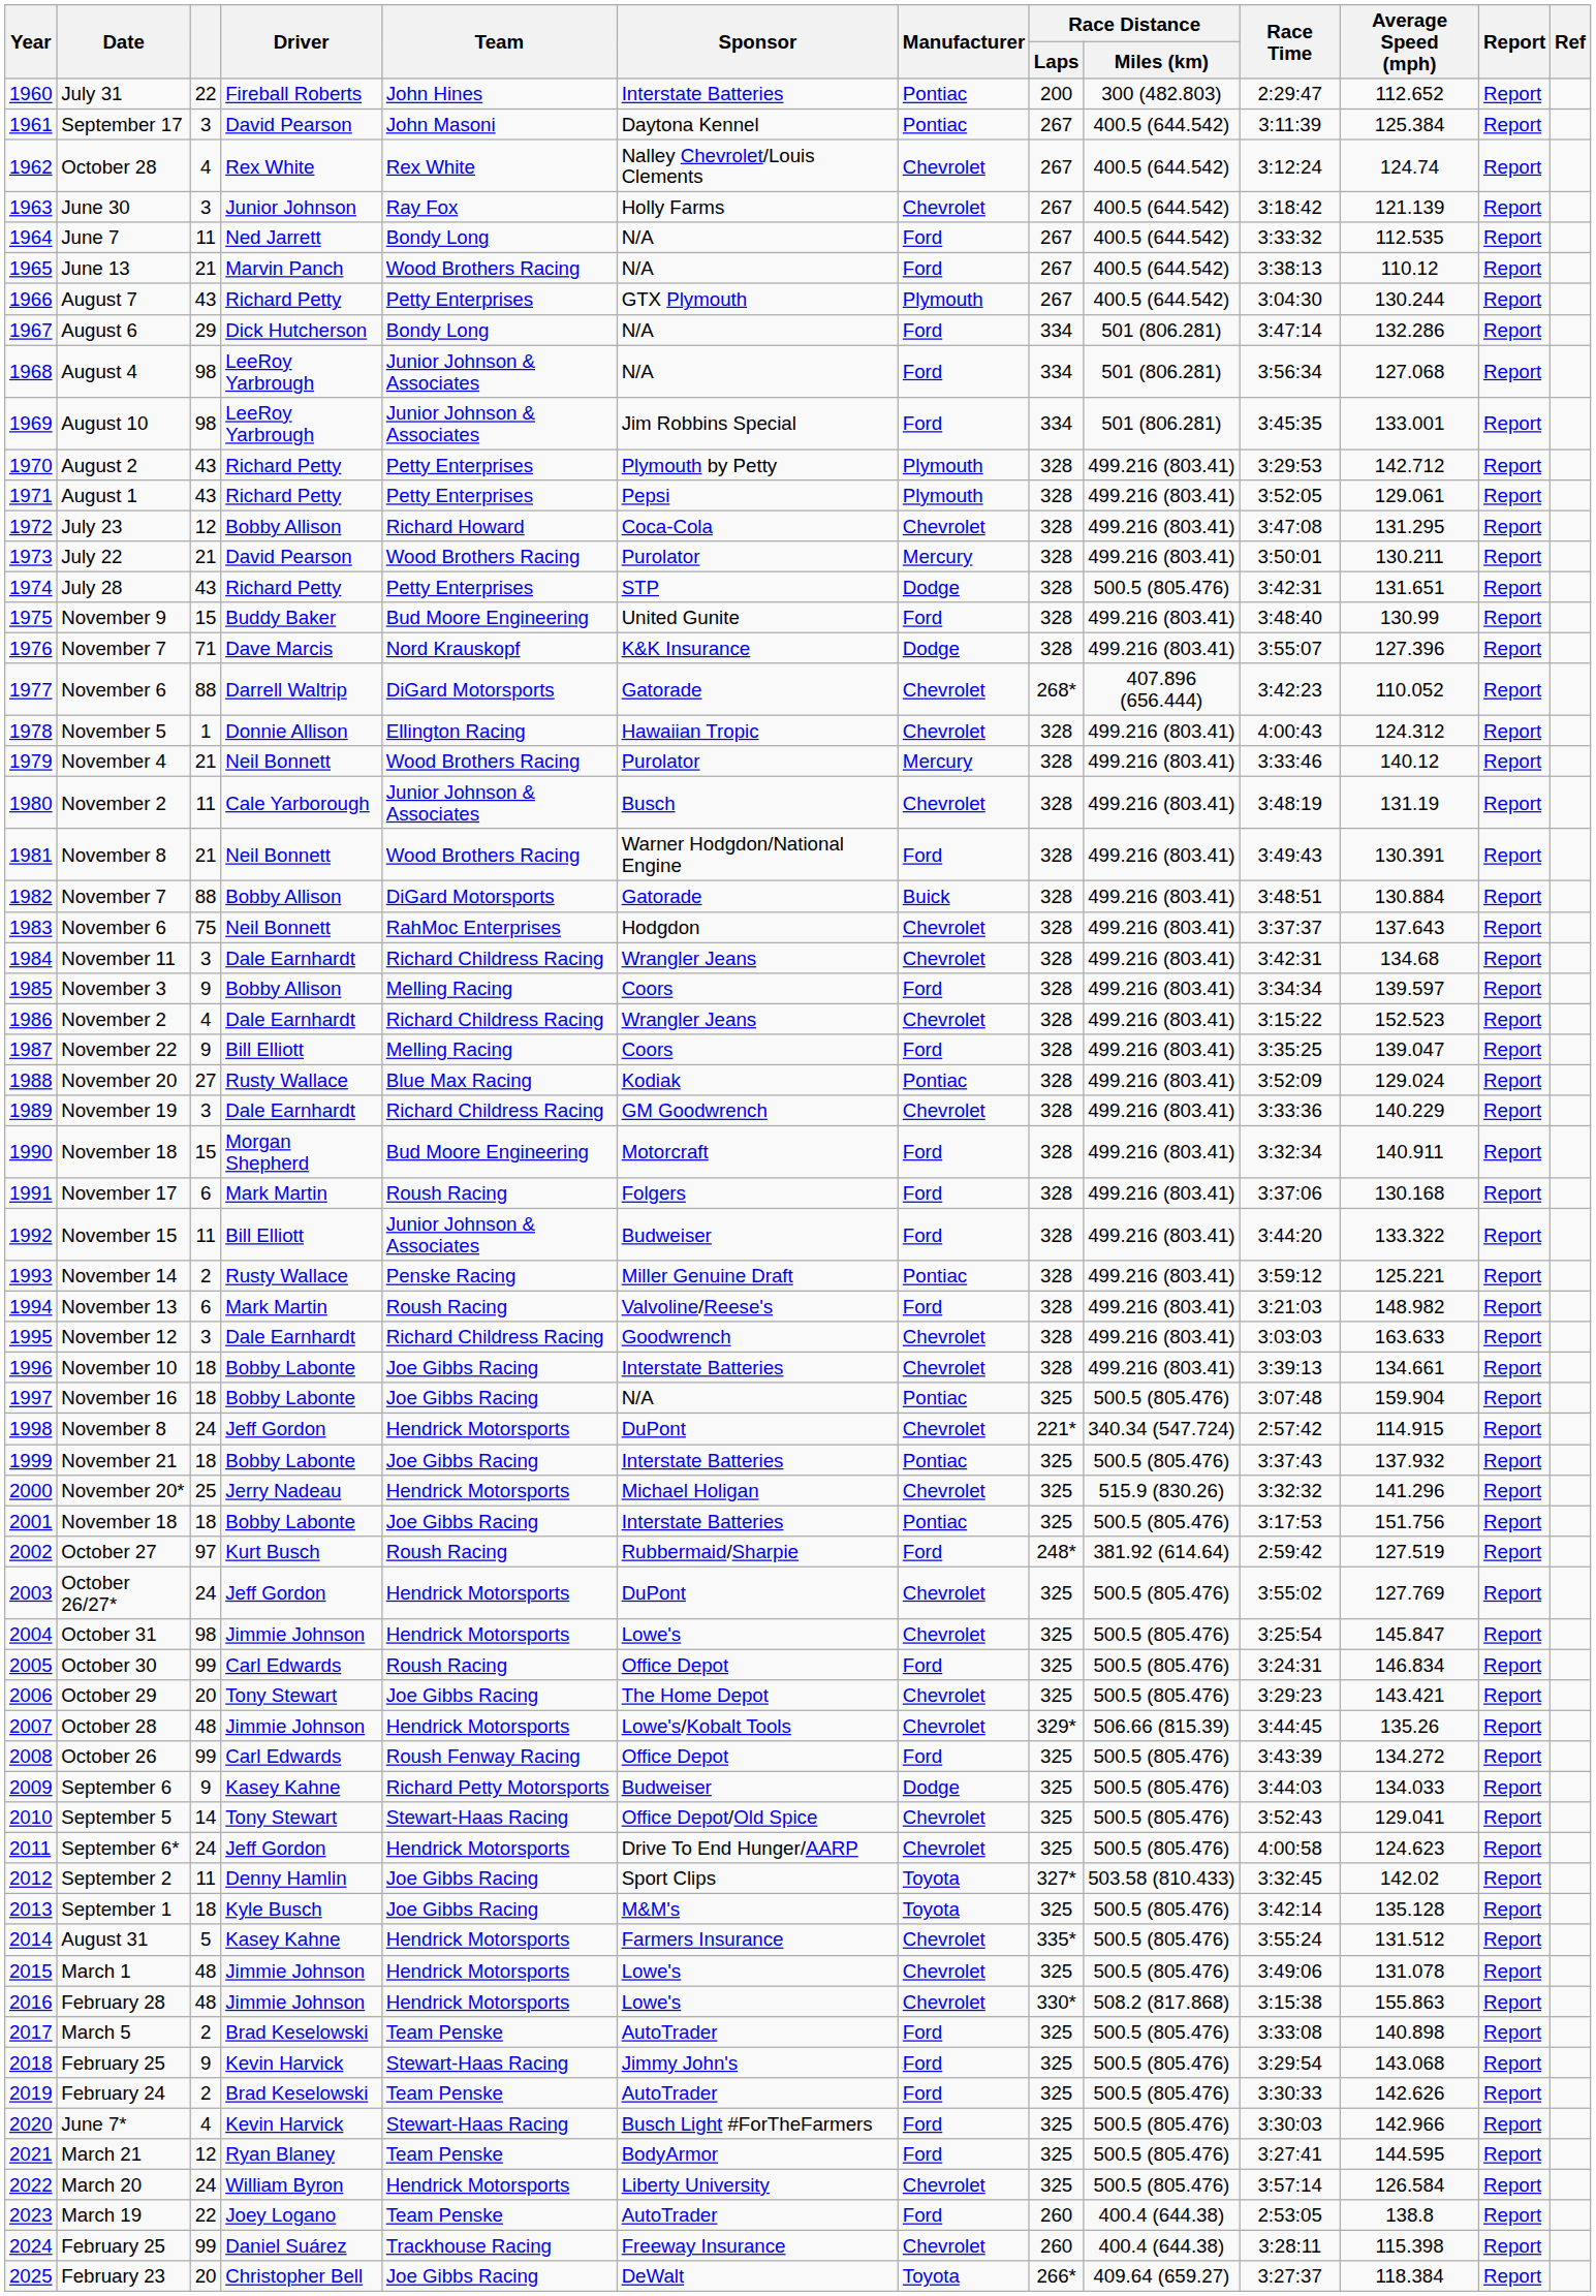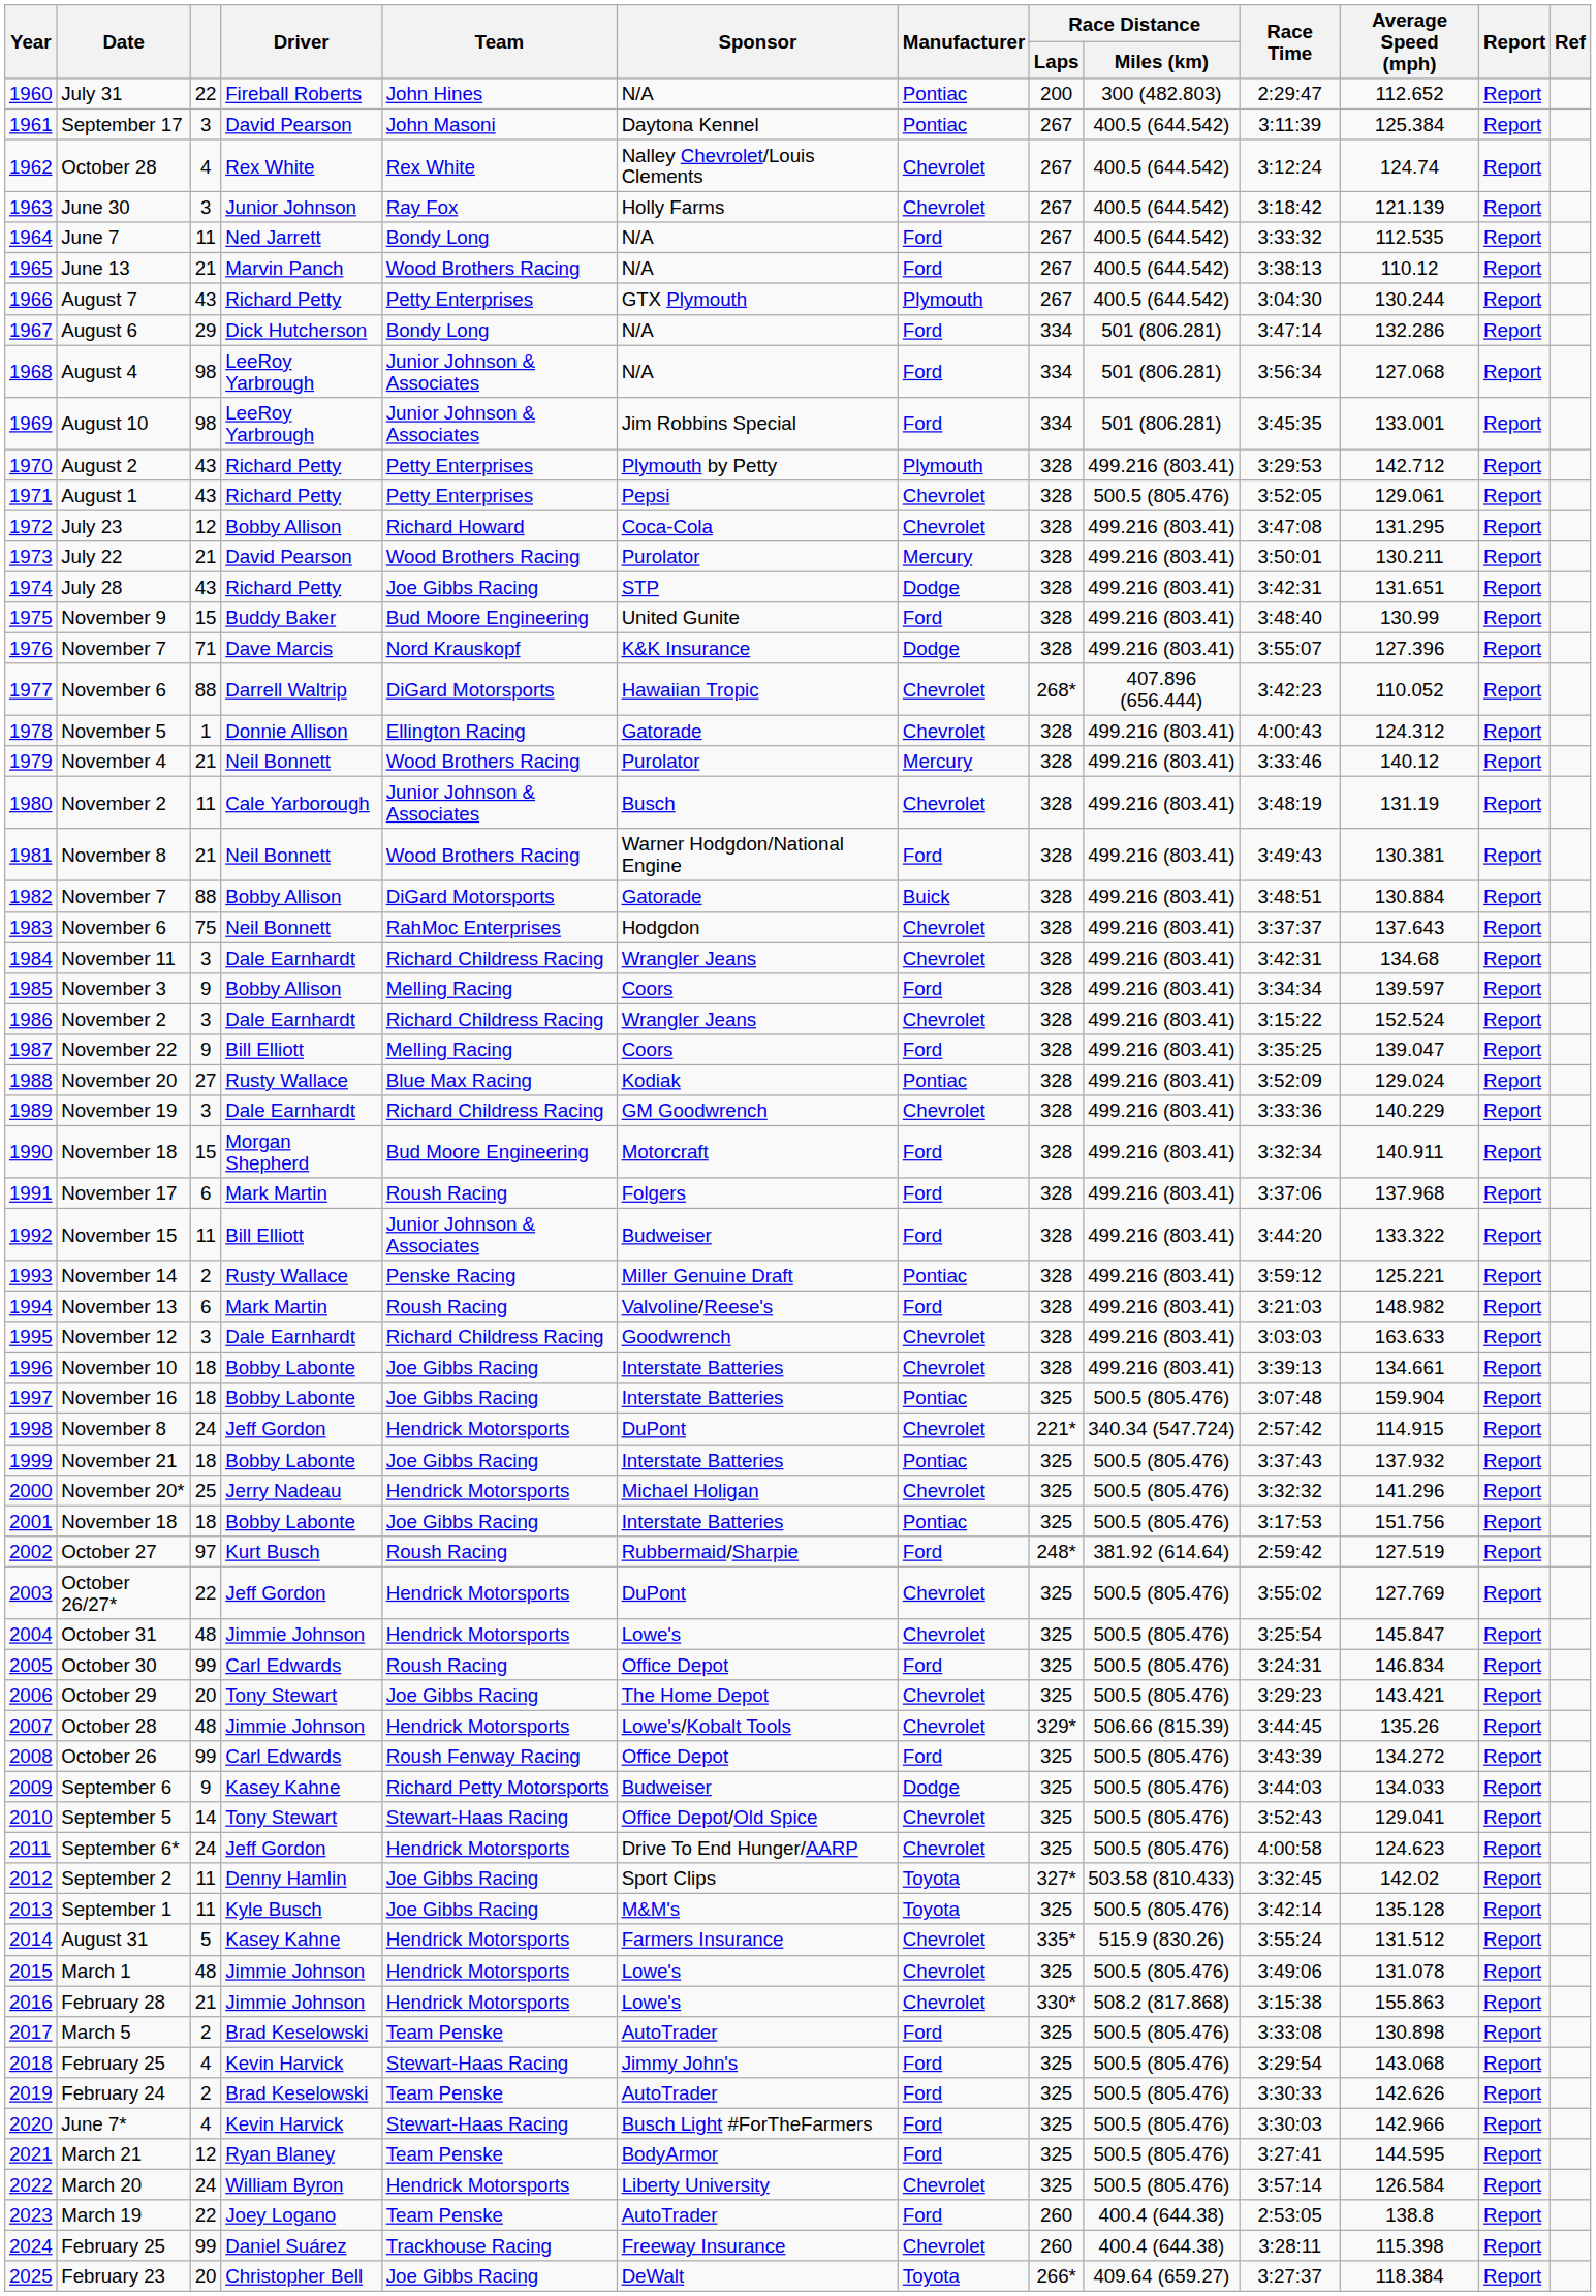1960 | Sponsor: Interstate Batteries -> N/A
1971 | Manufacturer: Plymouth -> Chevrolet
1971 | Race Distance / Miles (km): 499.216 (803.41) -> 500.5 (805.476)
1974 | Team: Petty Enterprises -> Joe Gibbs Racing
1974 | Race Distance / Miles (km): 500.5 (805.476) -> 499.216 (803.41)
1977 | Sponsor: Gatorade -> Hawaiian Tropic
1978 | Sponsor: Hawaiian Tropic -> Gatorade
1981 | Average Speed (mph): 130.391 -> 130.381
1986 | column 3: 4 -> 3
1986 | Average Speed (mph): 152.523 -> 152.524
1991 | Average Speed (mph): 130.168 -> 137.968
1997 | Sponsor: N/A -> Interstate Batteries
2000 | Race Distance / Miles (km): 515.9 (830.26) -> 500.5 (805.476)
2003 | column 3: 24 -> 22
2004 | column 3: 98 -> 48
2013 | column 3: 18 -> 11
2014 | Race Distance / Miles (km): 500.5 (805.476) -> 515.9 (830.26)
2016 | column 3: 48 -> 21
2017 | Average Speed (mph): 140.898 -> 130.898
2018 | column 3: 9 -> 4
